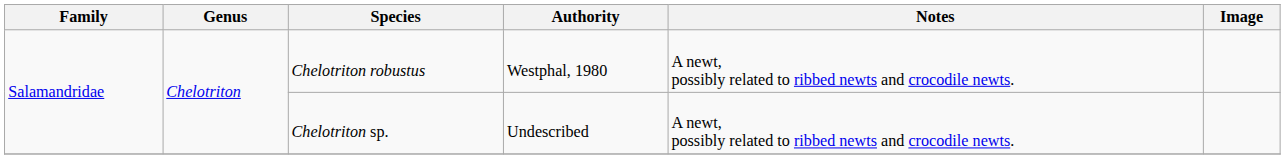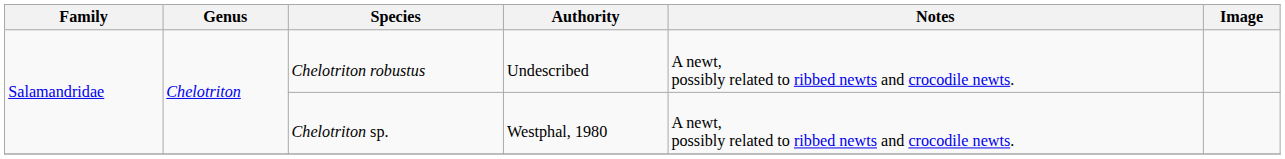Chelotriton robustus | Authority: Westphal, 1980 -> Undescribed
Chelotriton sp. | Authority: Undescribed -> Westphal, 1980
